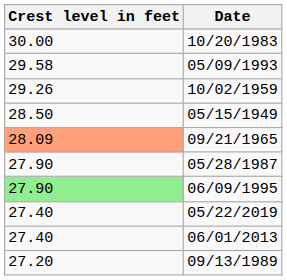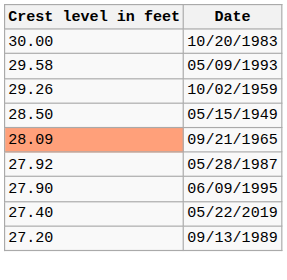05/28/1987 | Crest level in feet: 27.90 -> 27.92
06/09/1995 | Crest level in feet: lightgreen background -> no background
- row: 27.40 | 06/01/2013
